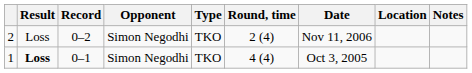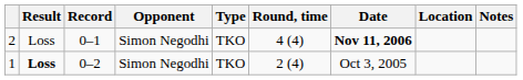2 | Record: 0–2 -> 0–1
2 | Round, time: 2 (4) -> 4 (4)
2 | Date: normal -> bold
1 | Record: 0–1 -> 0–2
1 | Round, time: 4 (4) -> 2 (4)
